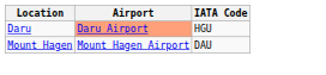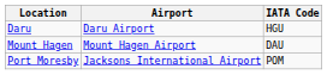Daru | Airport: lightsalmon background -> no background
+ row: Port Moresby | Jacksons International Airport | POM
